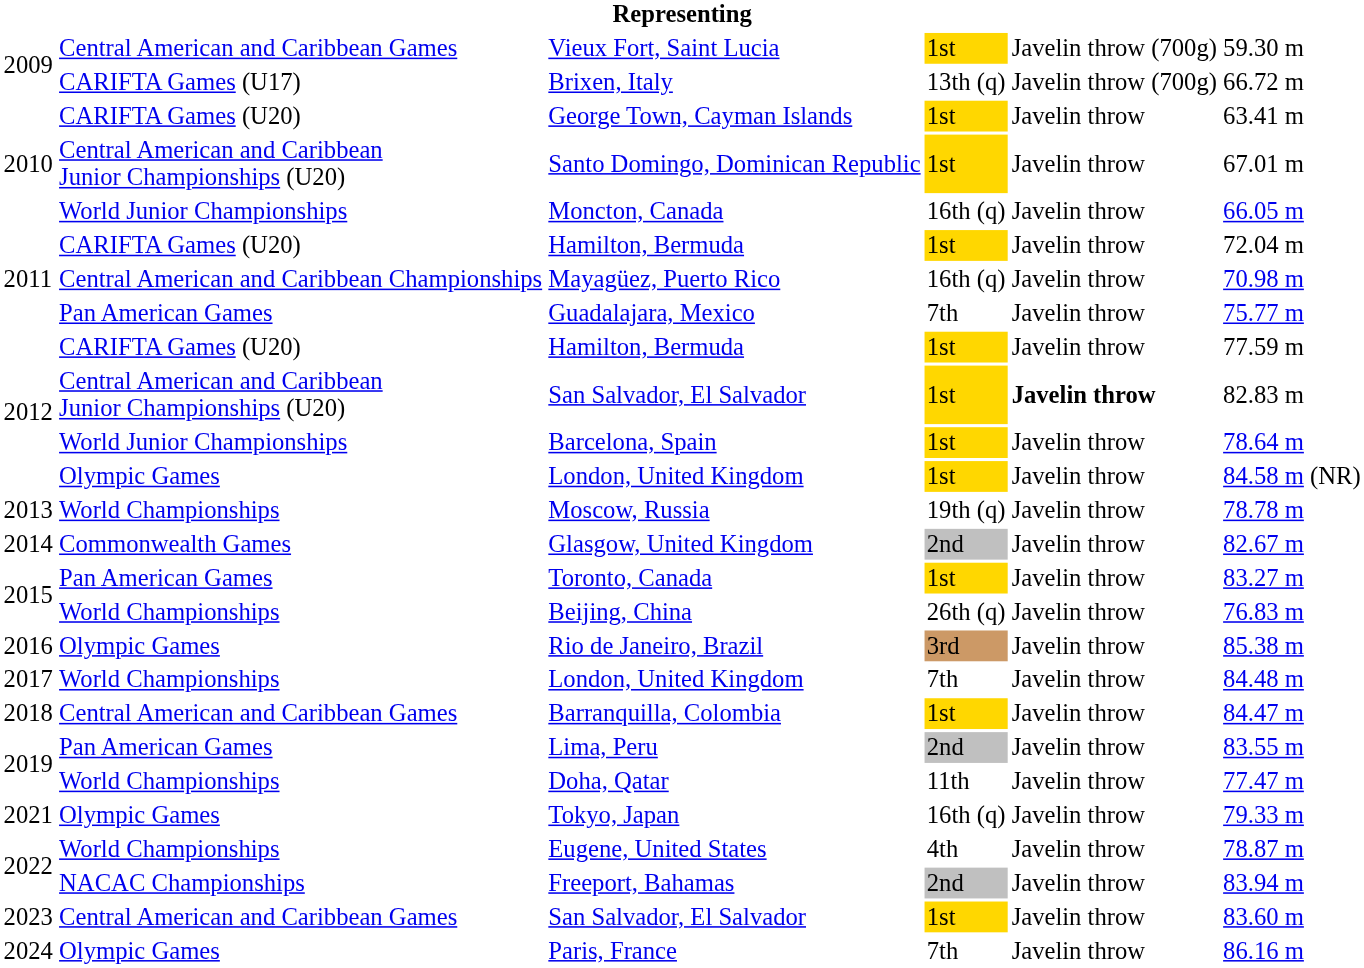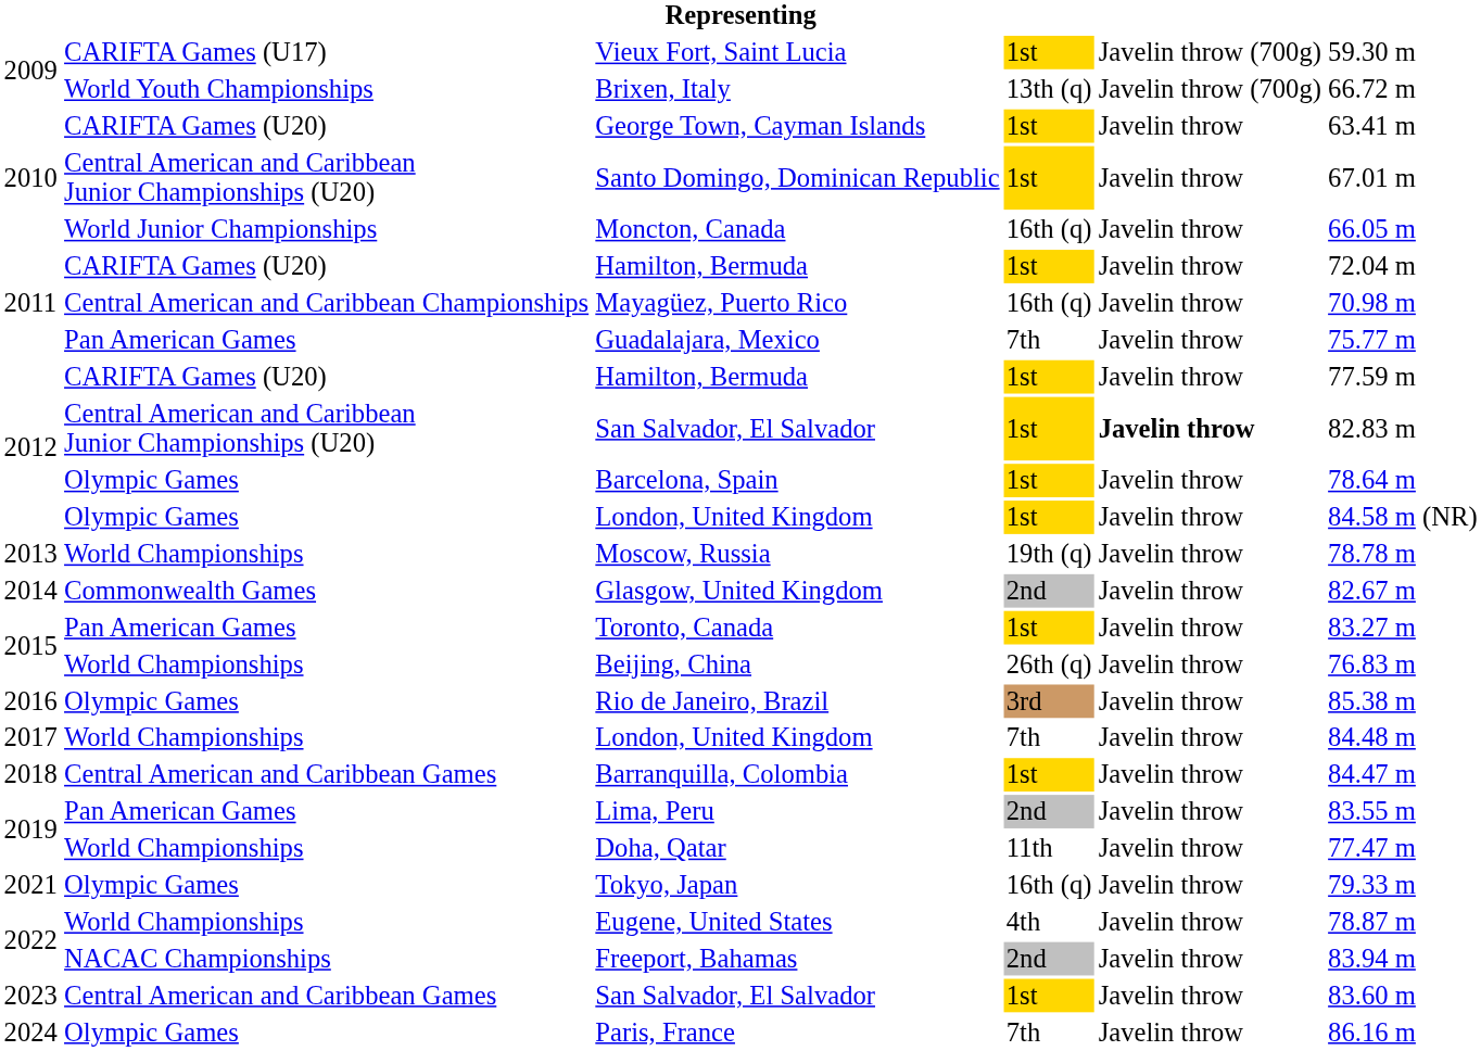Vieux Fort, Saint Lucia | column 2: Central American and Caribbean Games -> CARIFTA Games (U17)
Brixen, Italy | column 2: CARIFTA Games (U17) -> World Youth Championships
Barcelona, Spain | column 2: World Junior Championships -> Olympic Games
